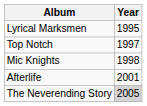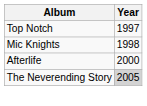- row: Lyrical Marksmen | 1995
Afterlife | Year: 2001 -> 2000
